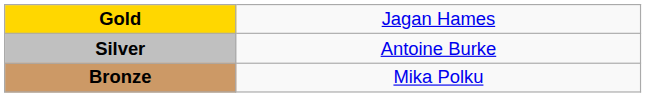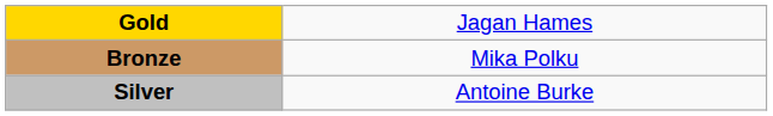rows swapped: Silver <-> Bronze
